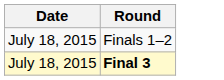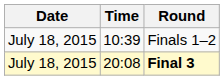+ column: Time | 10:39 | 20:08
